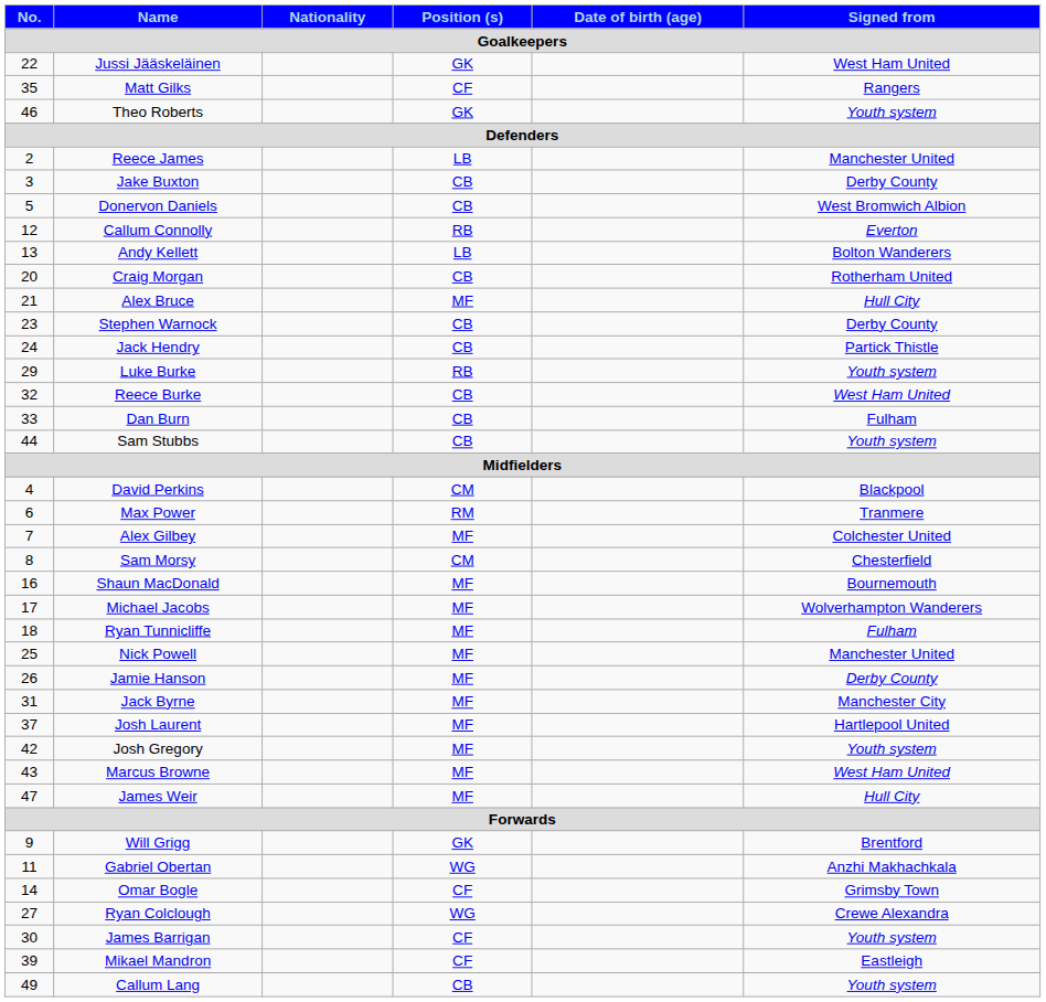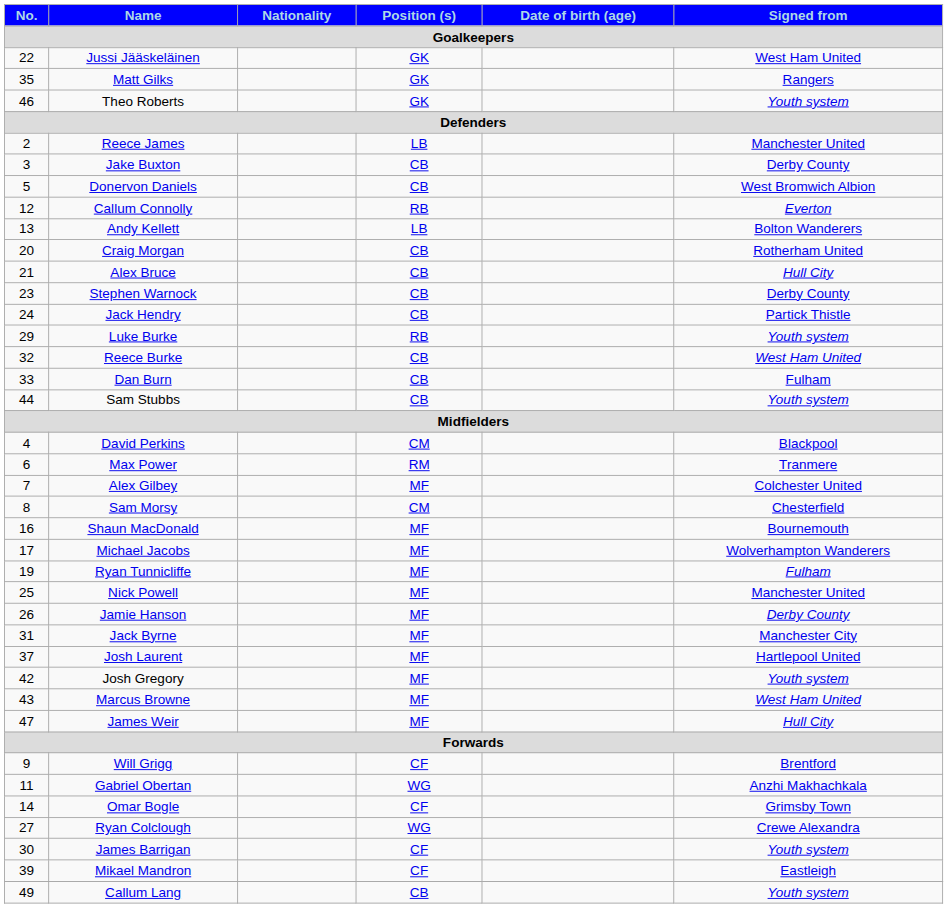Matt Gilks | Position (s) / Goalkeepers: CF -> GK
Alex Bruce | Position (s) / Goalkeepers: MF -> CB
Ryan Tunnicliffe | No. / Goalkeepers: 18 -> 19
Will Grigg | Position (s) / Goalkeepers: GK -> CF
